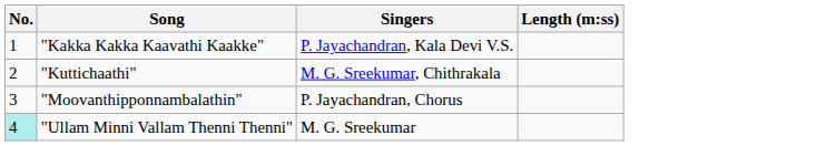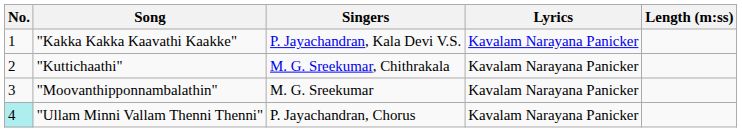+ column: Lyrics | Kavalam Narayana Panicker | Kavalam Narayana Panicker | Kavalam Narayana Panicker | Kavalam Narayana Panicker
"Moovanthipponnambalathin" | Singers: P. Jayachandran, Chorus -> M. G. Sreekumar
"Ullam Minni Vallam Thenni Thenni" | Singers: M. G. Sreekumar -> P. Jayachandran, Chorus
